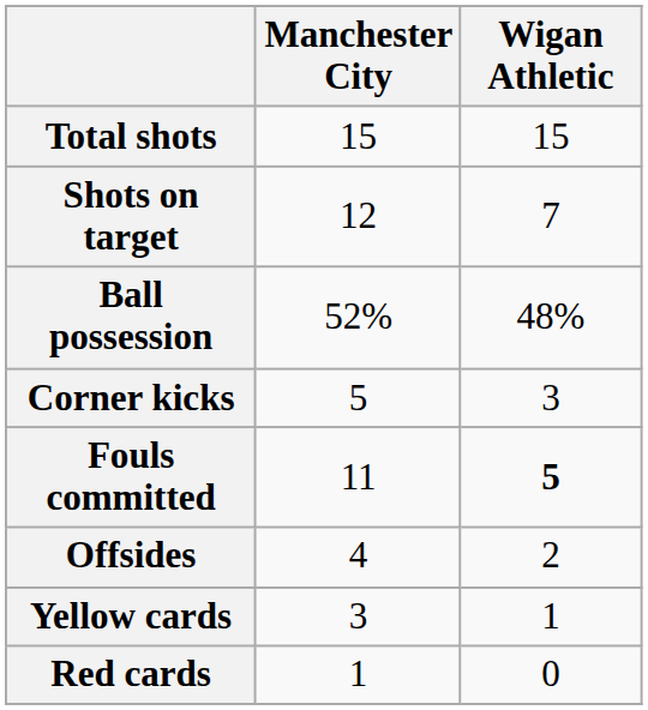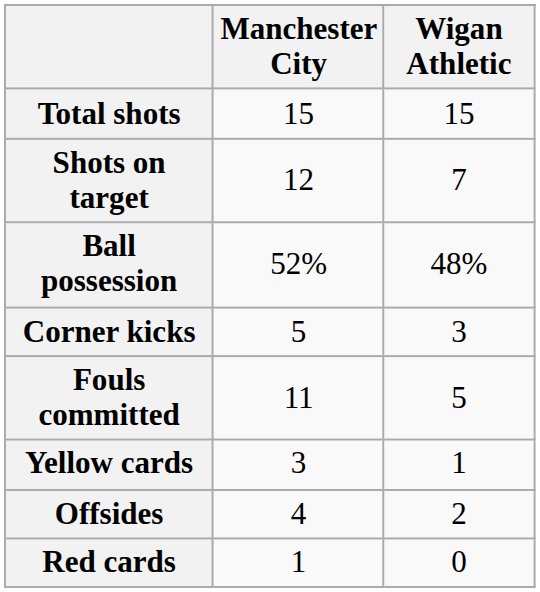Fouls committed | Wigan Athletic: bold -> normal
rows swapped: Offsides <-> Yellow cards
